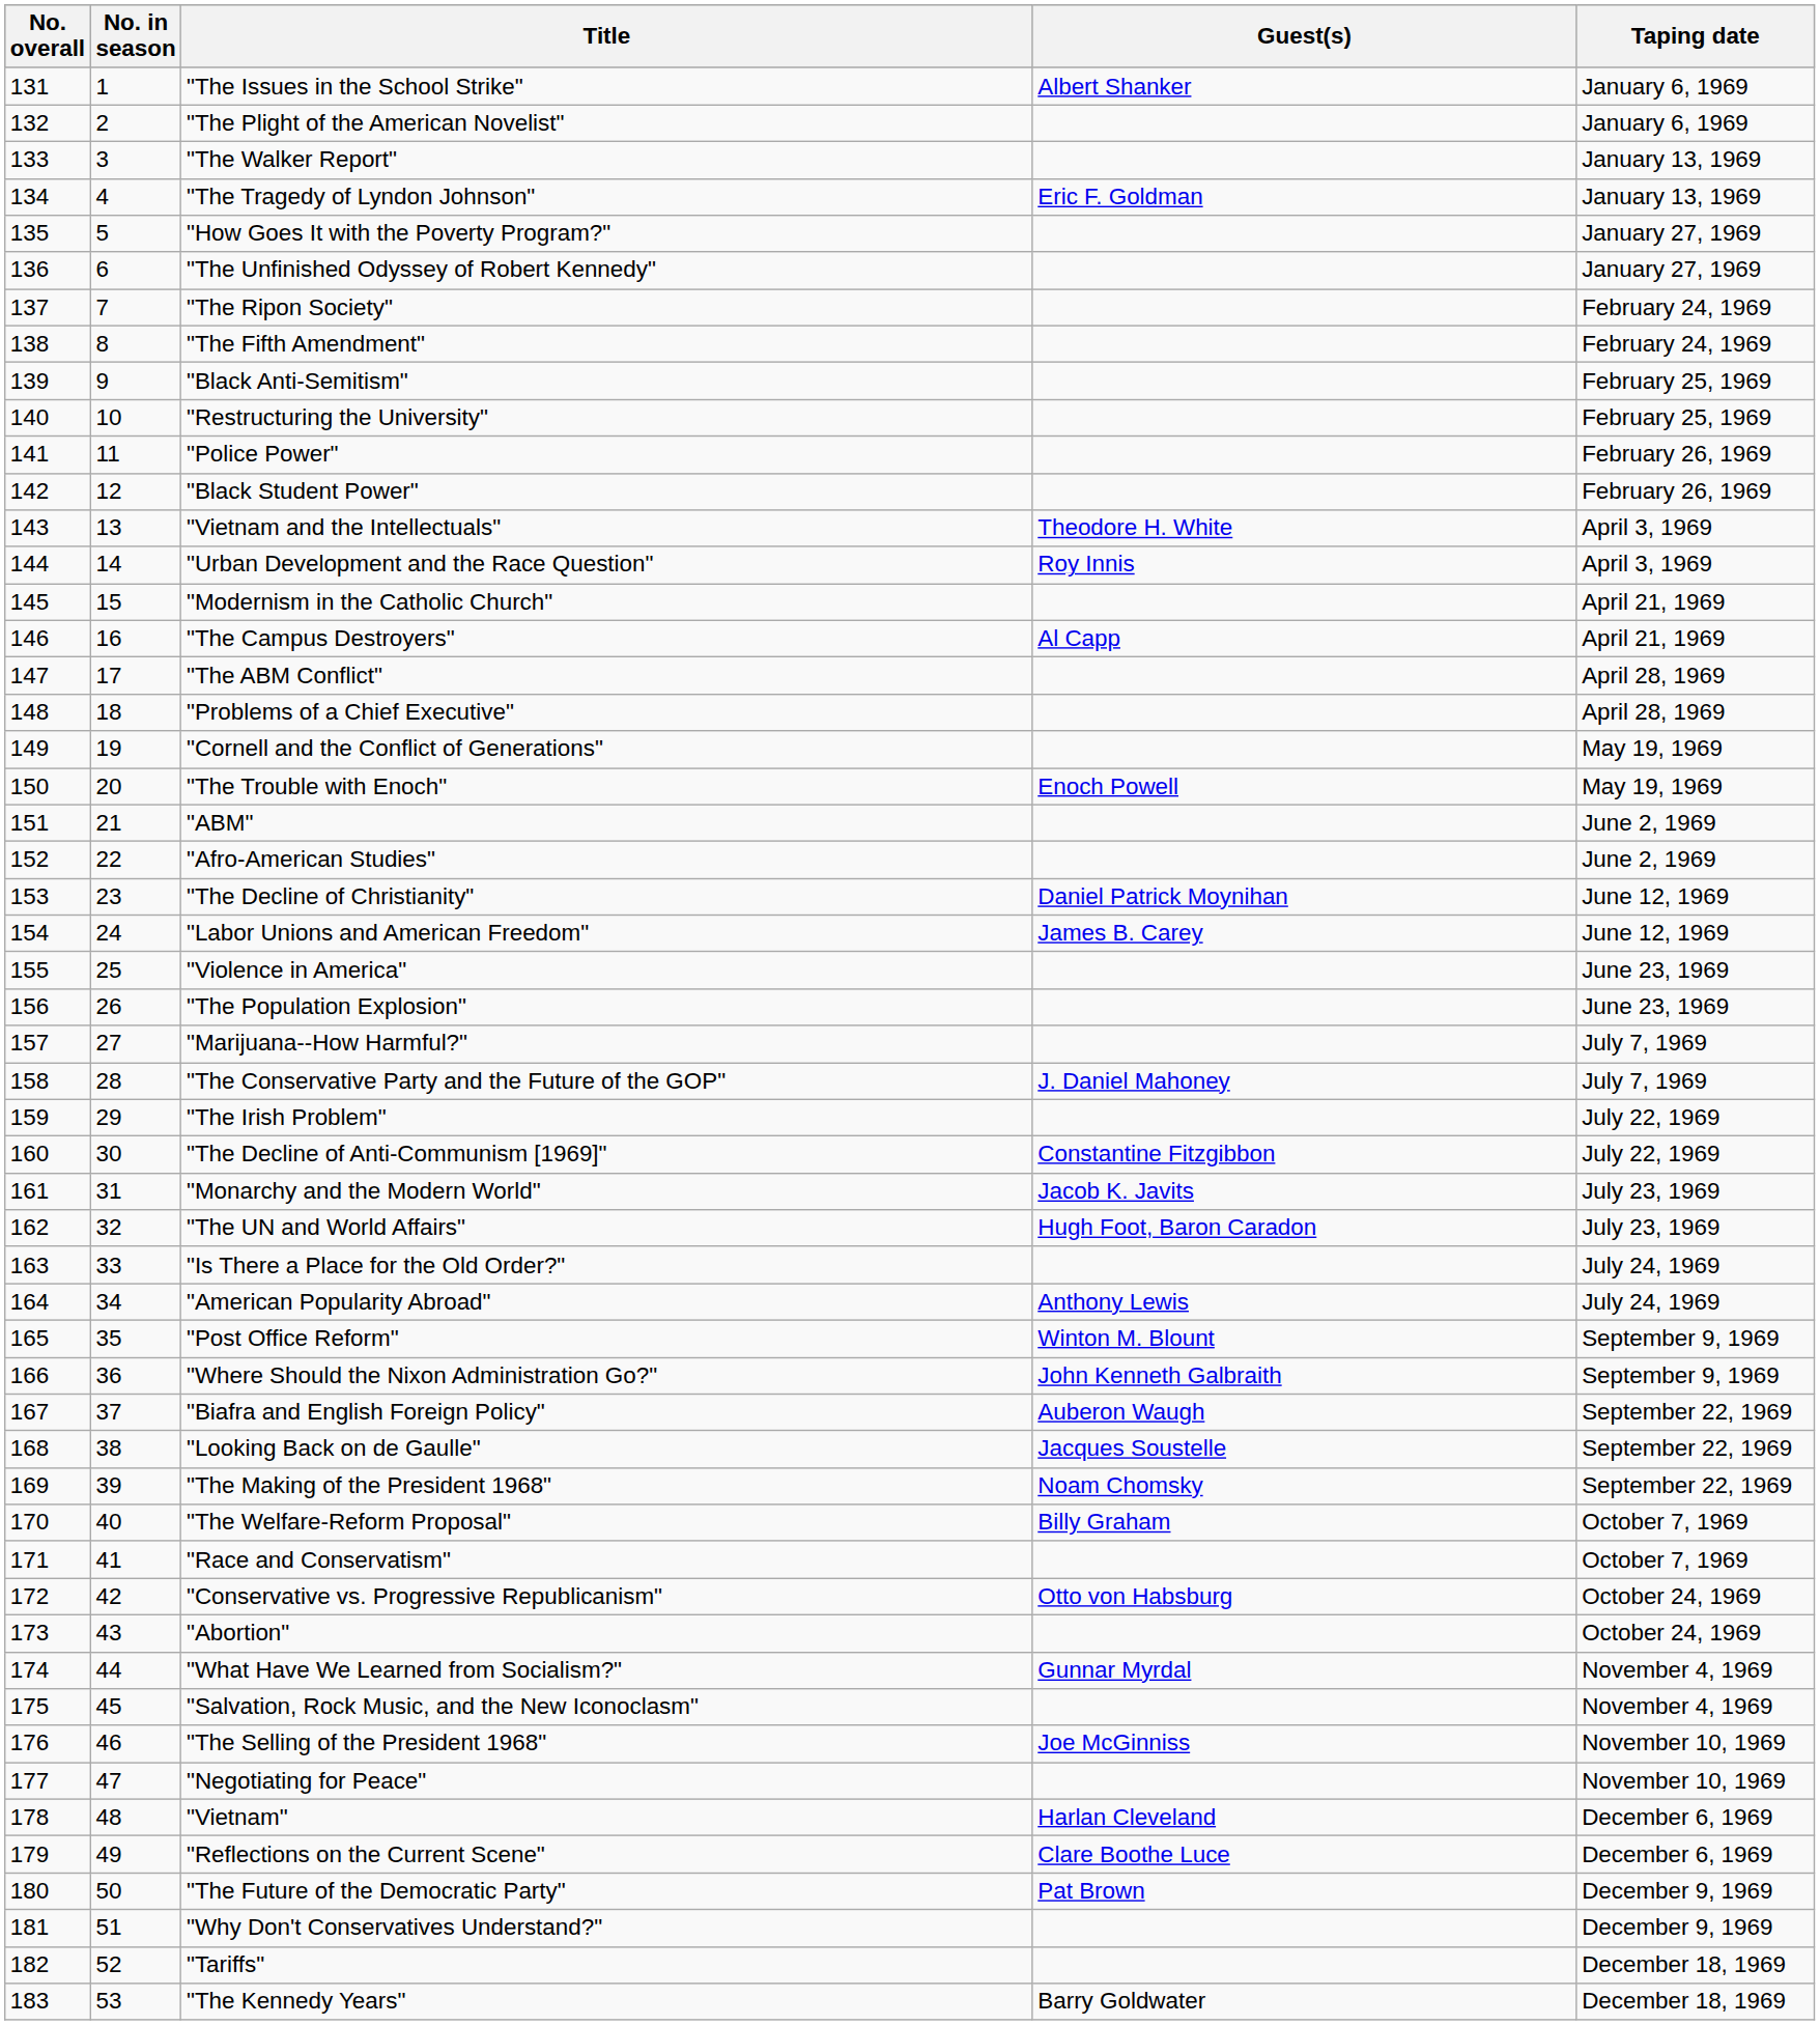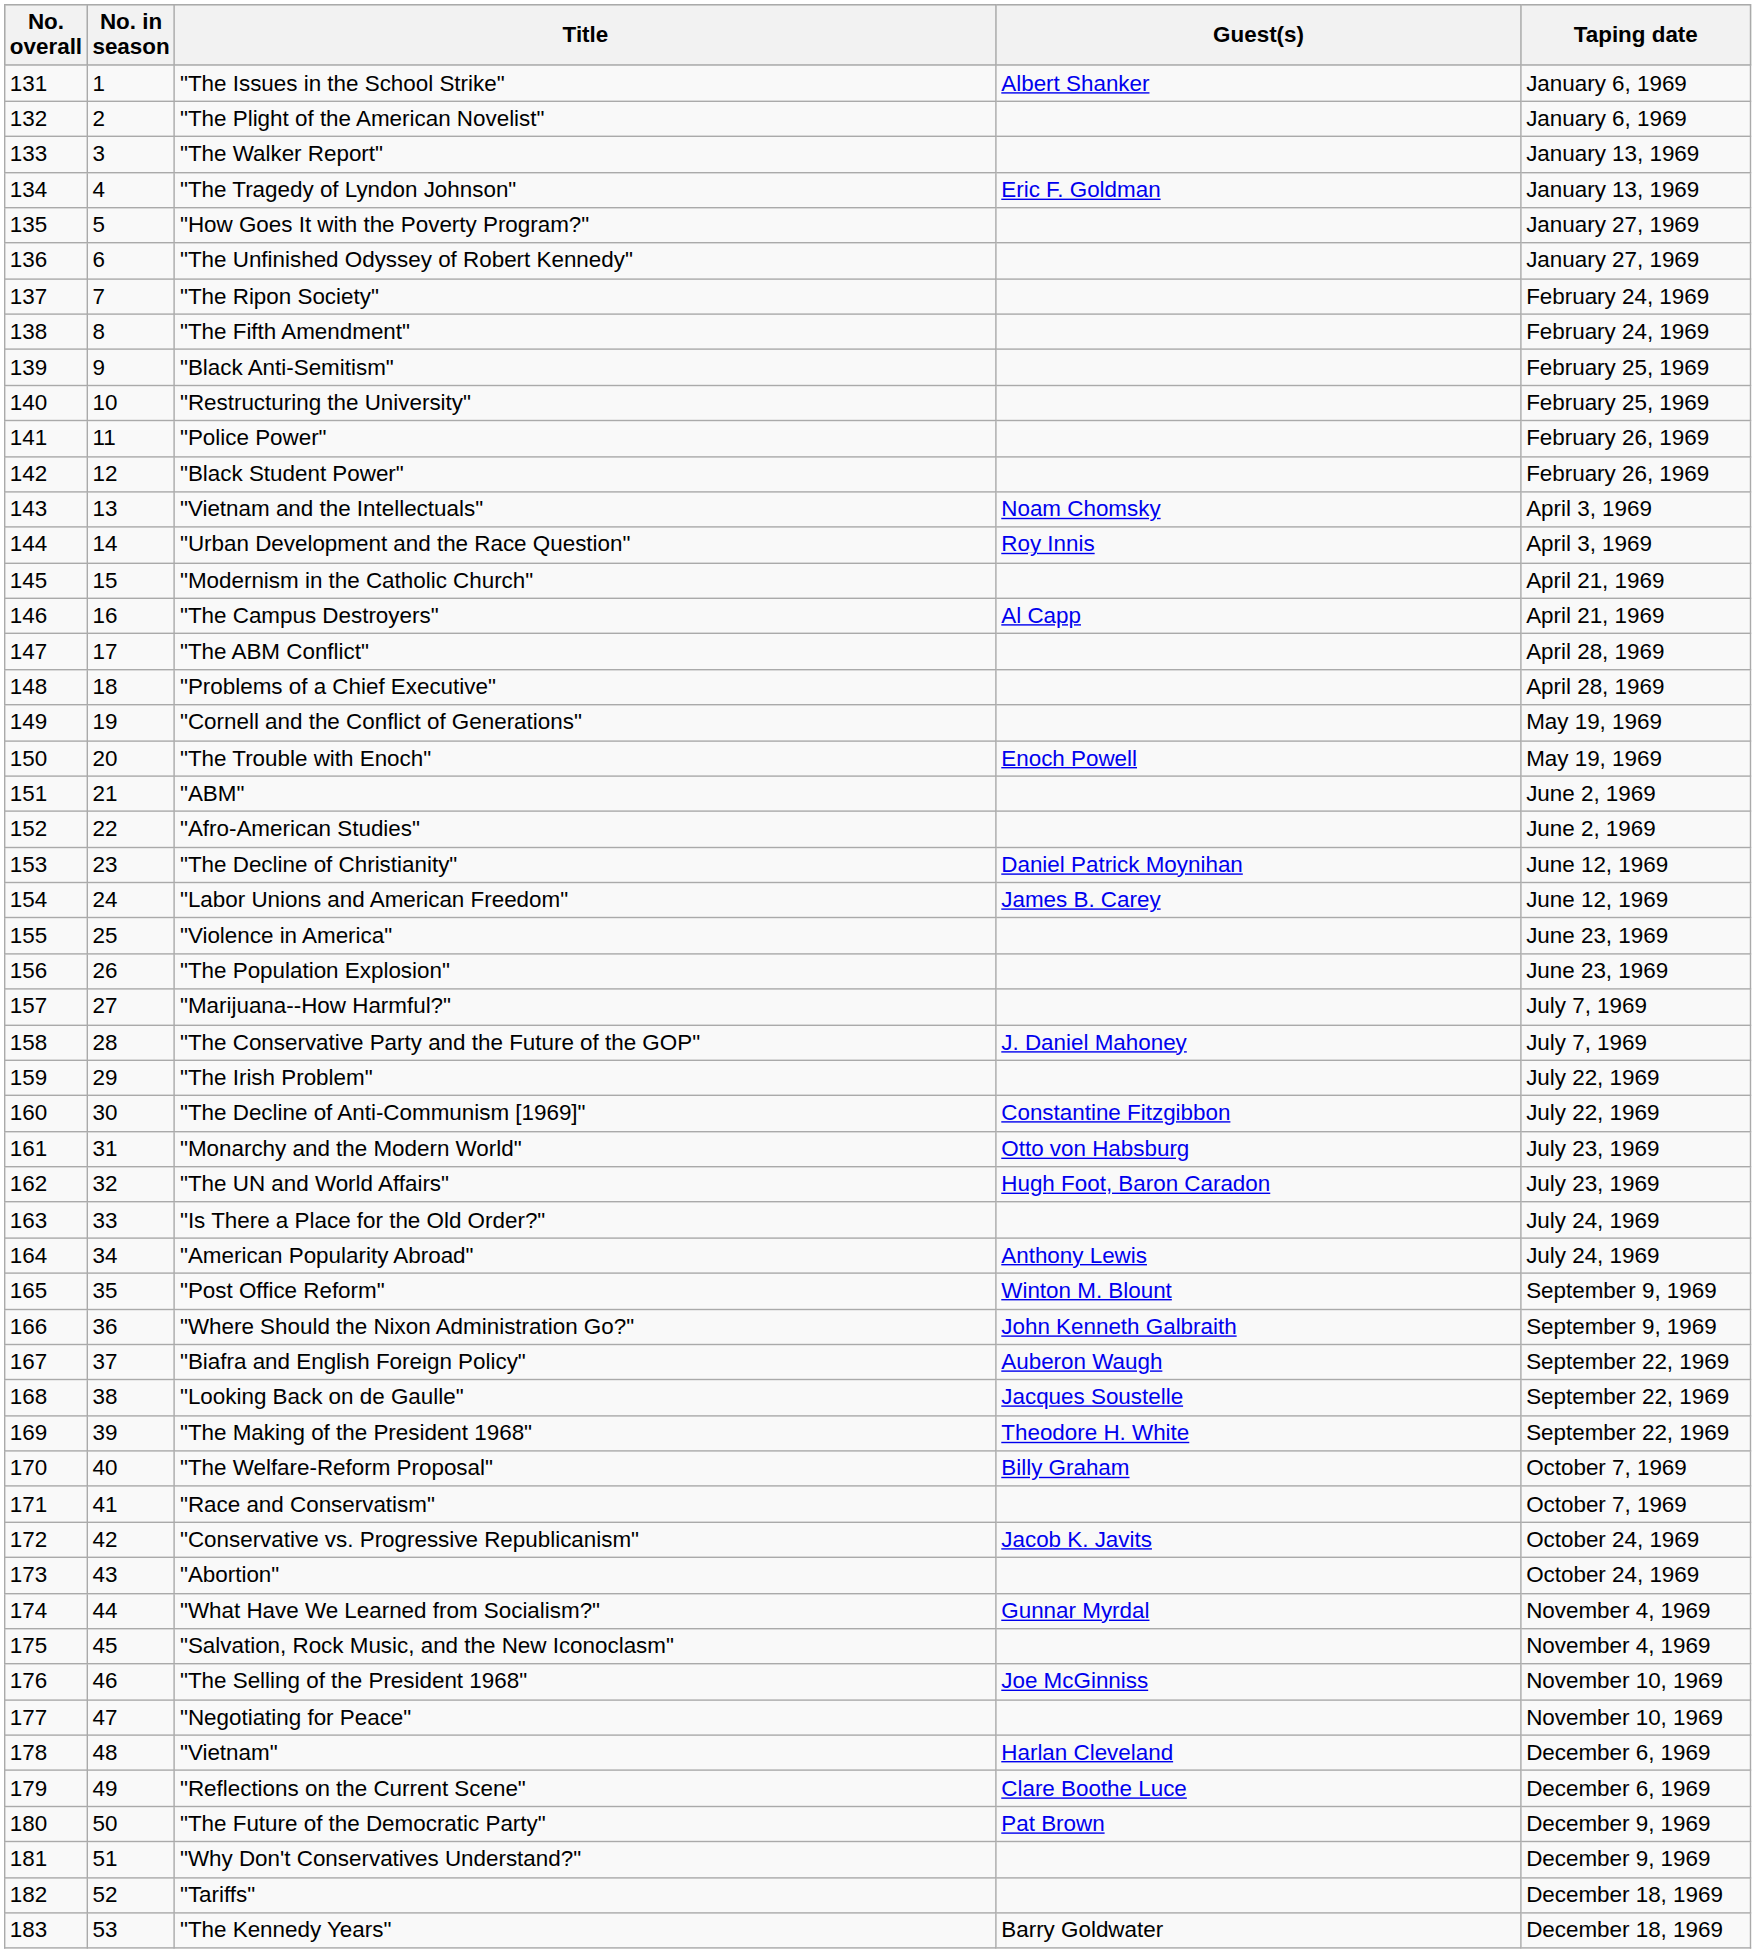"Vietnam and the Intellectuals" | Guest(s): Theodore H. White -> Noam Chomsky
"Monarchy and the Modern World" | Guest(s): Jacob K. Javits -> Otto von Habsburg
"The Making of the President 1968" | Guest(s): Noam Chomsky -> Theodore H. White
"Conservative vs. Progressive Republicanism" | Guest(s): Otto von Habsburg -> Jacob K. Javits
